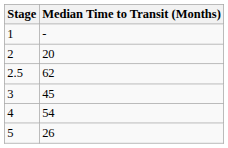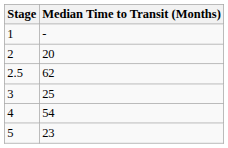3 | Median Time to Transit (Months): 45 -> 25
5 | Median Time to Transit (Months): 26 -> 23
